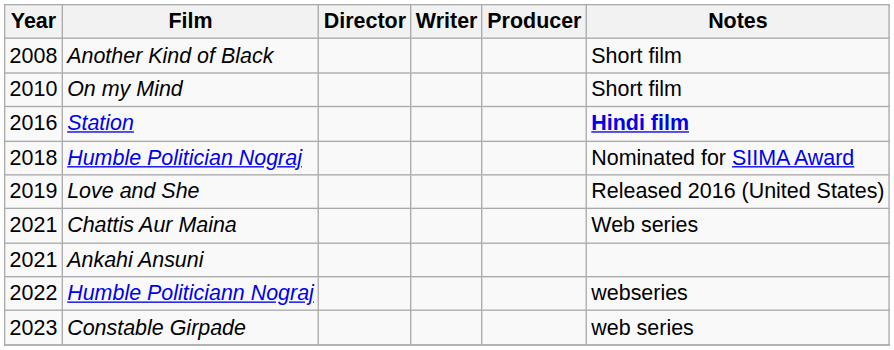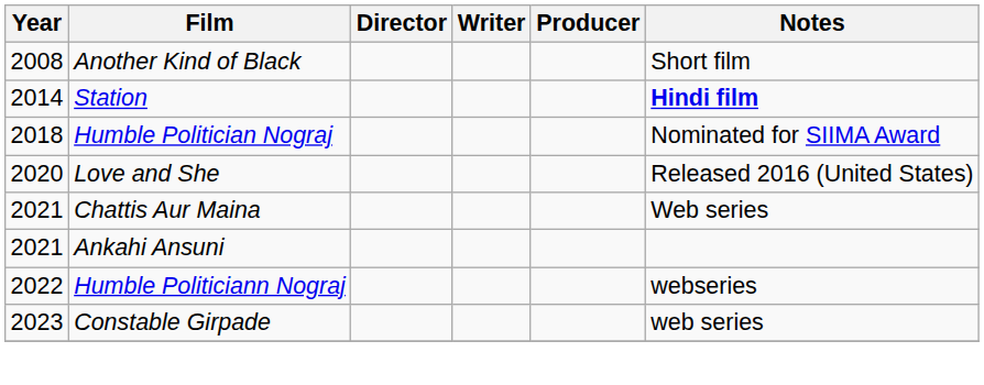- row: 2010 | On my Mind | Short film
Station | Year: 2016 -> 2014
Love and She | Year: 2019 -> 2020
